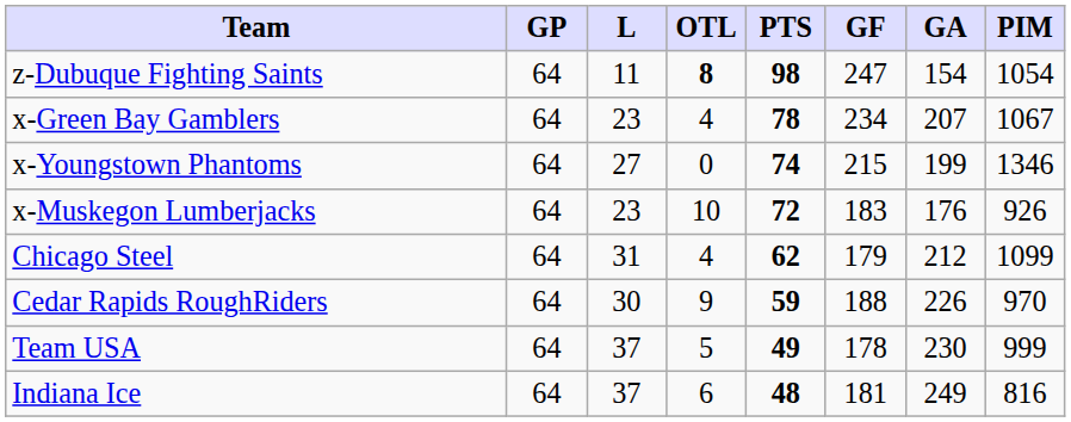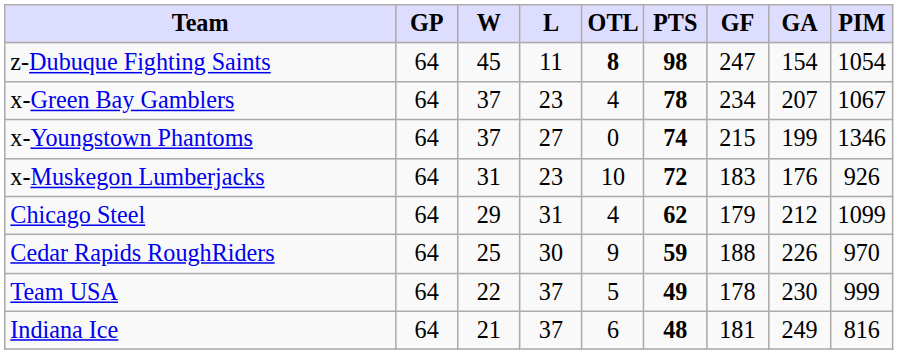+ column: W | 45 | 37 | 37 | 31 | 29 | 25 | 22 | 21
